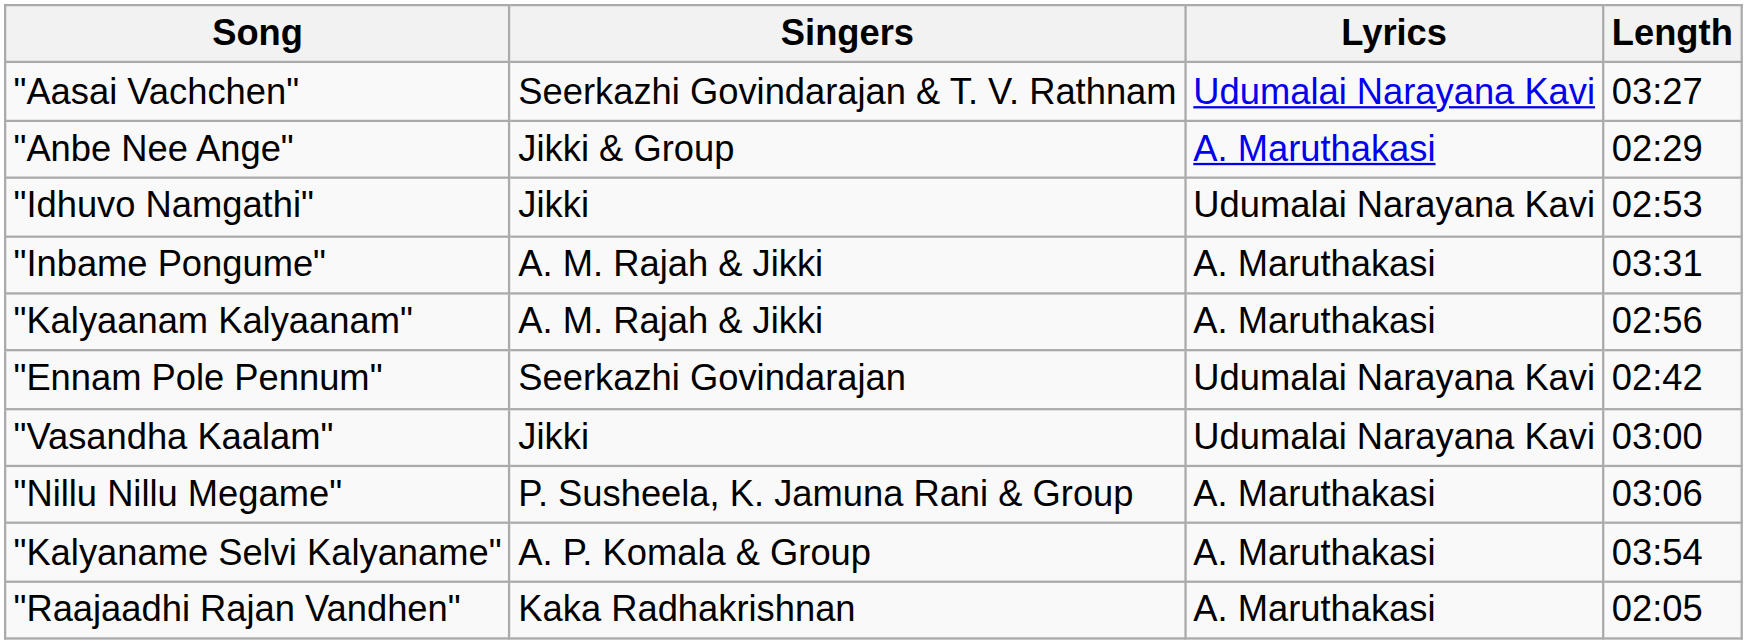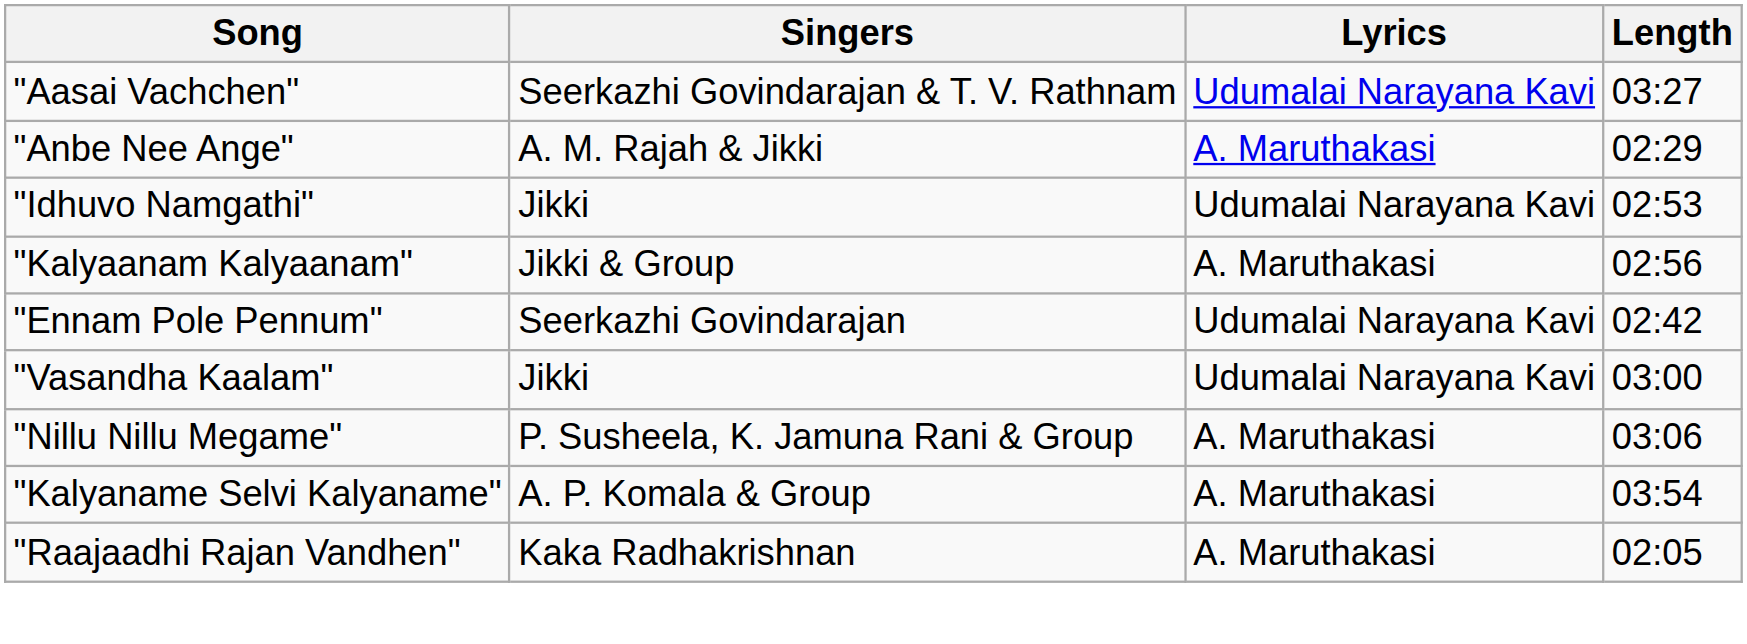"Anbe Nee Ange" | Singers: Jikki & Group -> A. M. Rajah & Jikki
- row: "Inbame Pongume" | A. M. Rajah & Jikki | A. Maruthakasi | 03:31
"Kalyaanam Kalyaanam" | Singers: A. M. Rajah & Jikki -> Jikki & Group
